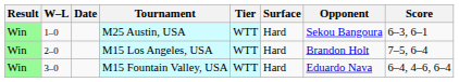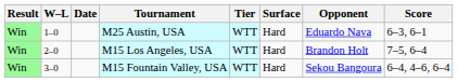M25 Austin, USA | Opponent: Sekou Bangoura -> Eduardo Nava
M15 Fountain Valley, USA | Opponent: Eduardo Nava -> Sekou Bangoura
